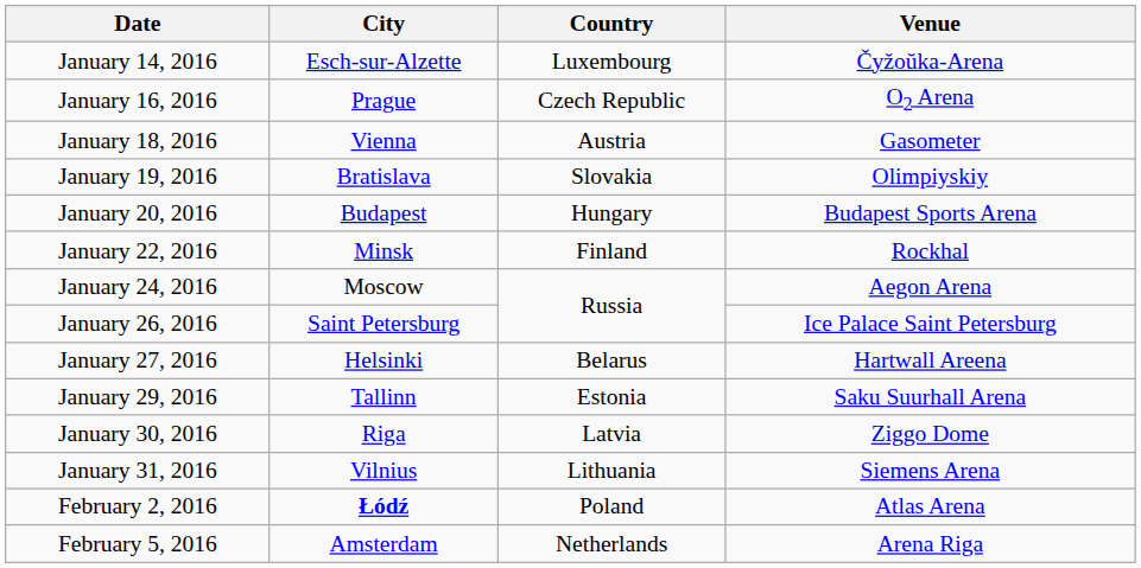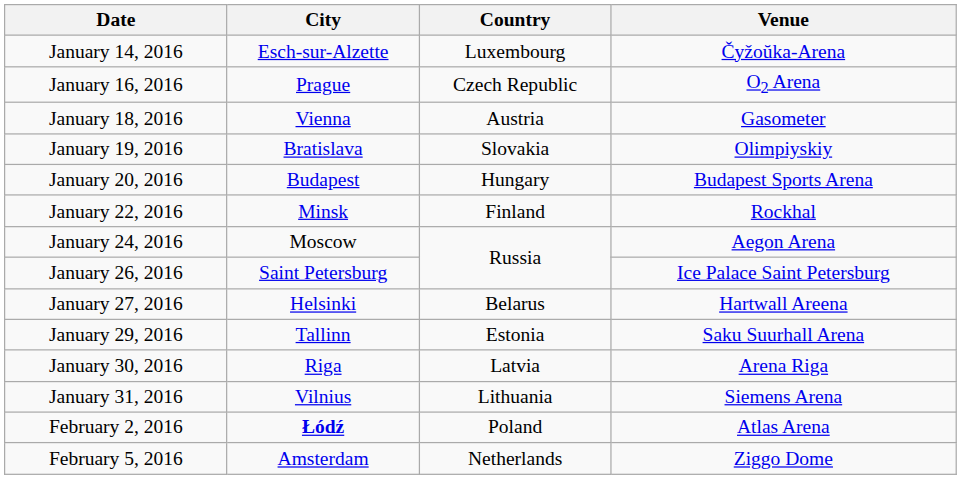January 30, 2016 | Venue: Ziggo Dome -> Arena Riga
February 5, 2016 | Venue: Arena Riga -> Ziggo Dome
